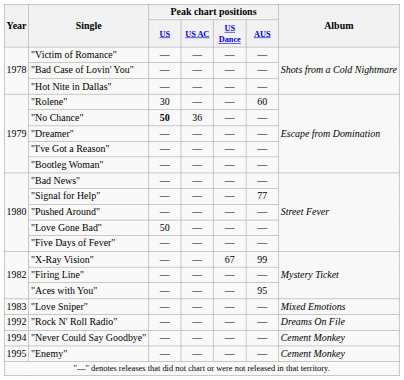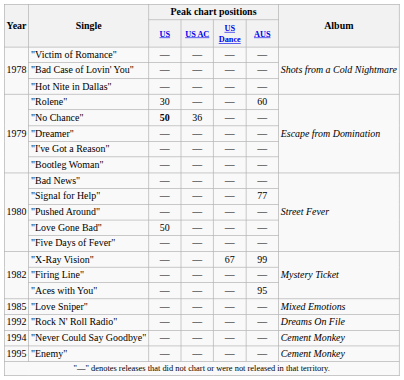"Love Sniper" | Year: 1983 -> 1985
